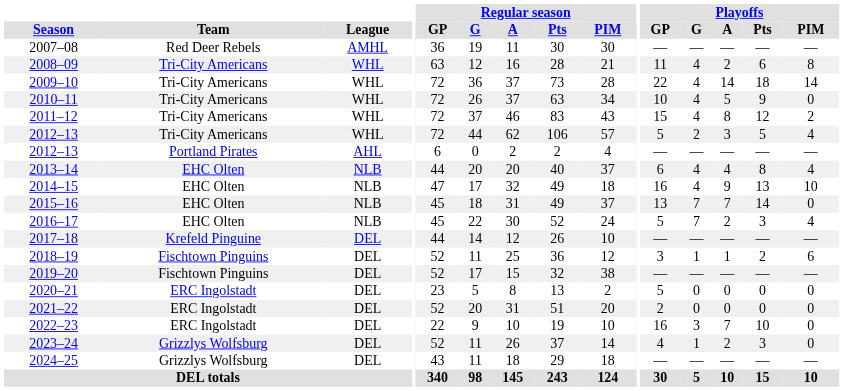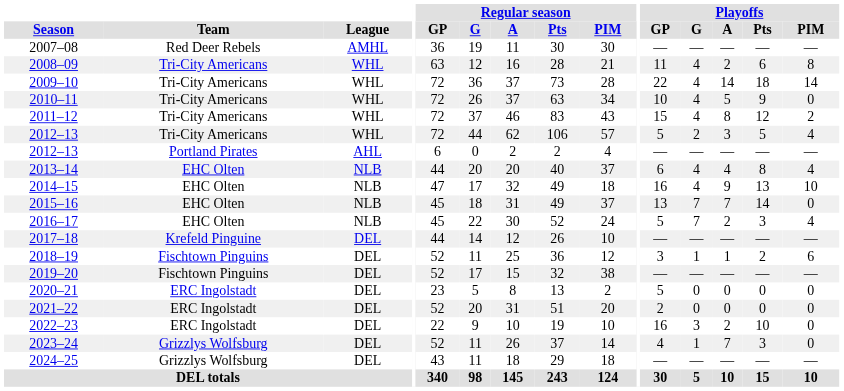2022–23 | Playoffs / A: 7 -> 2
2023–24 | Playoffs / A: 2 -> 7
